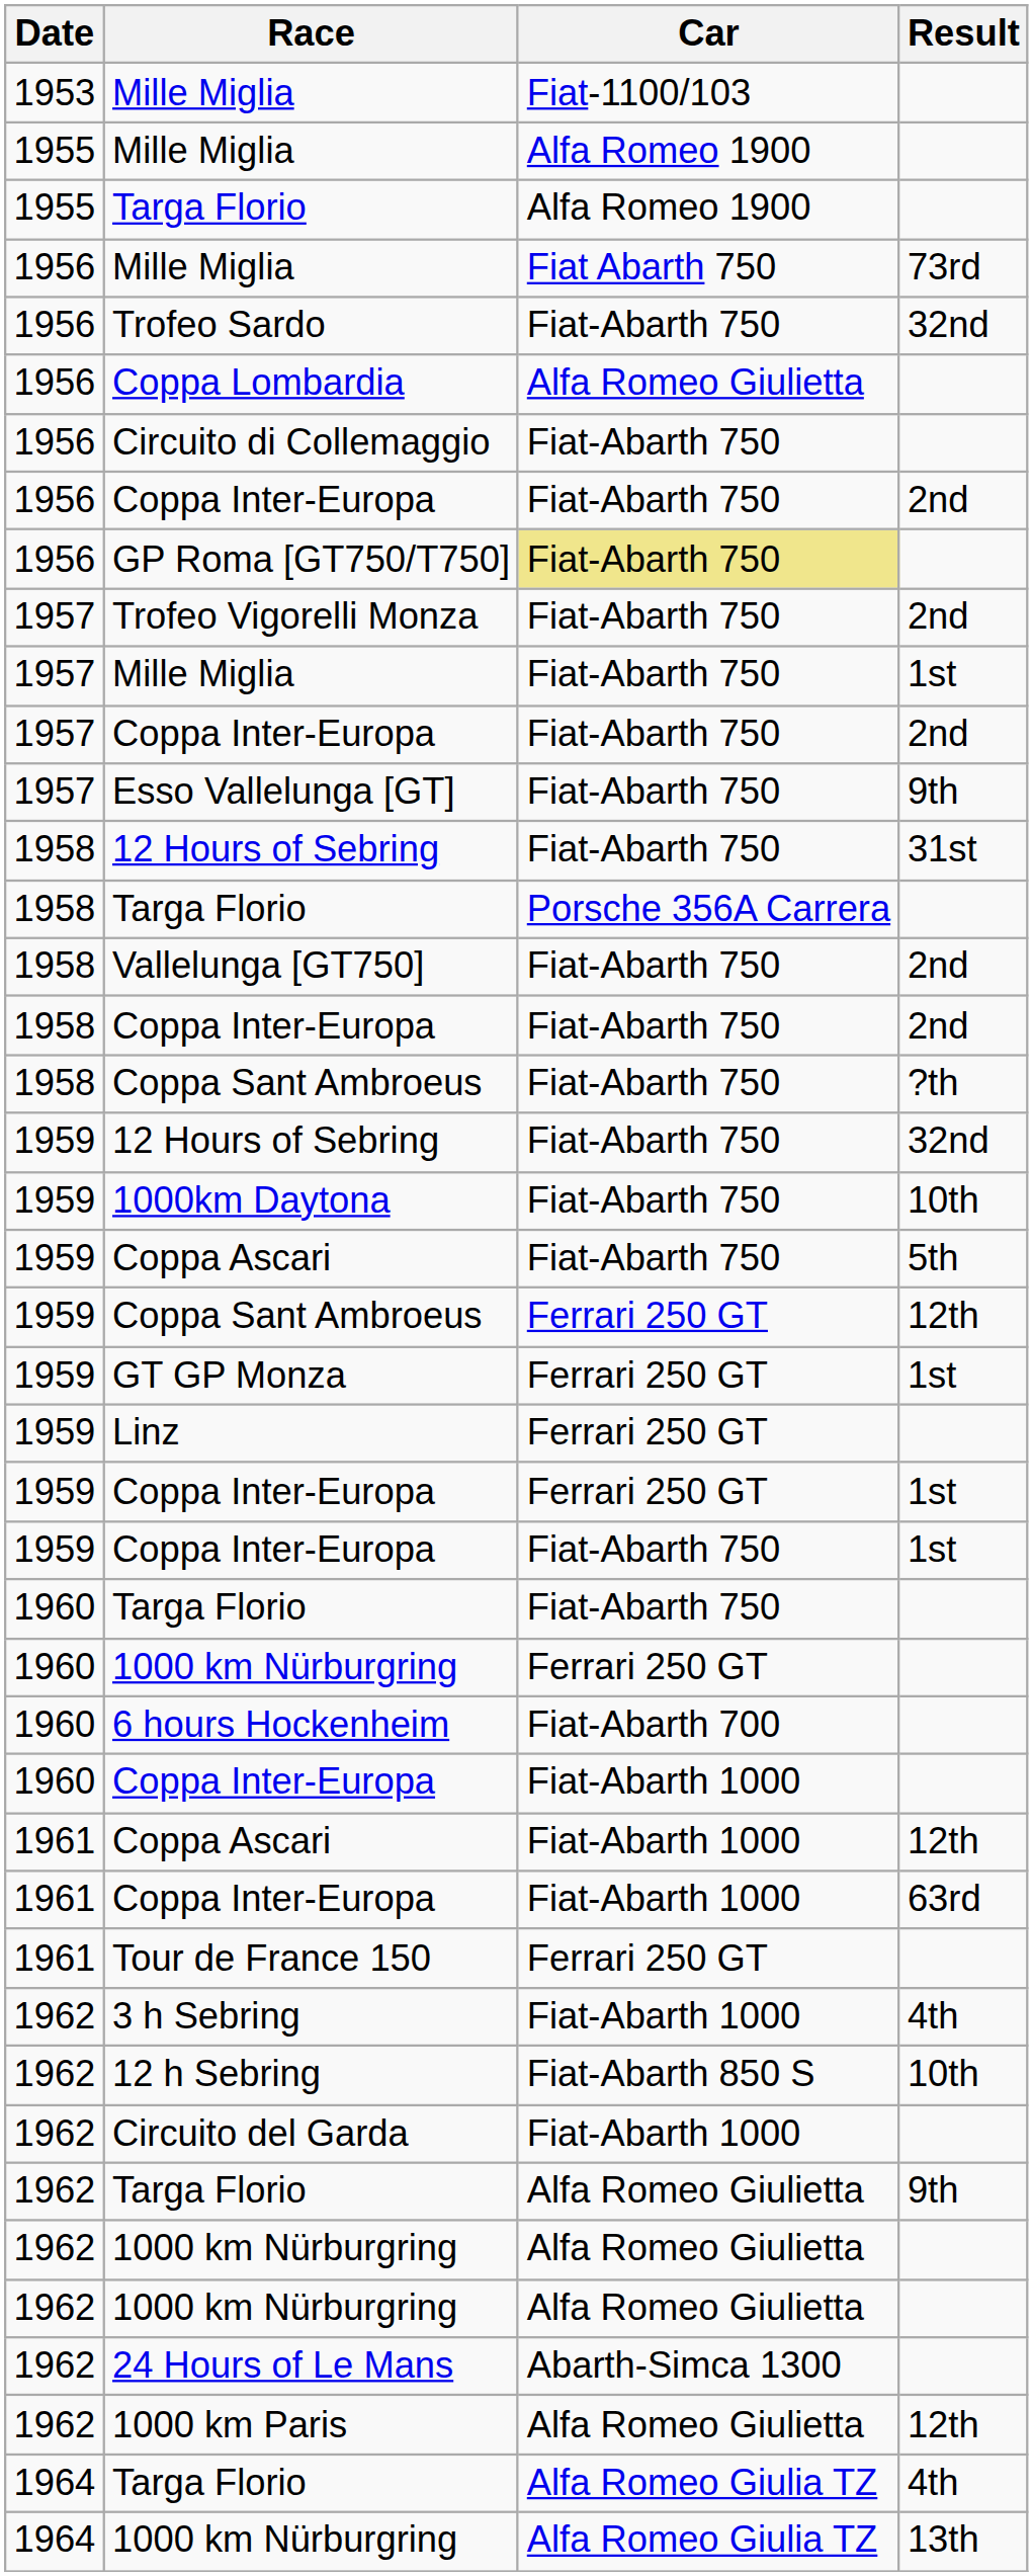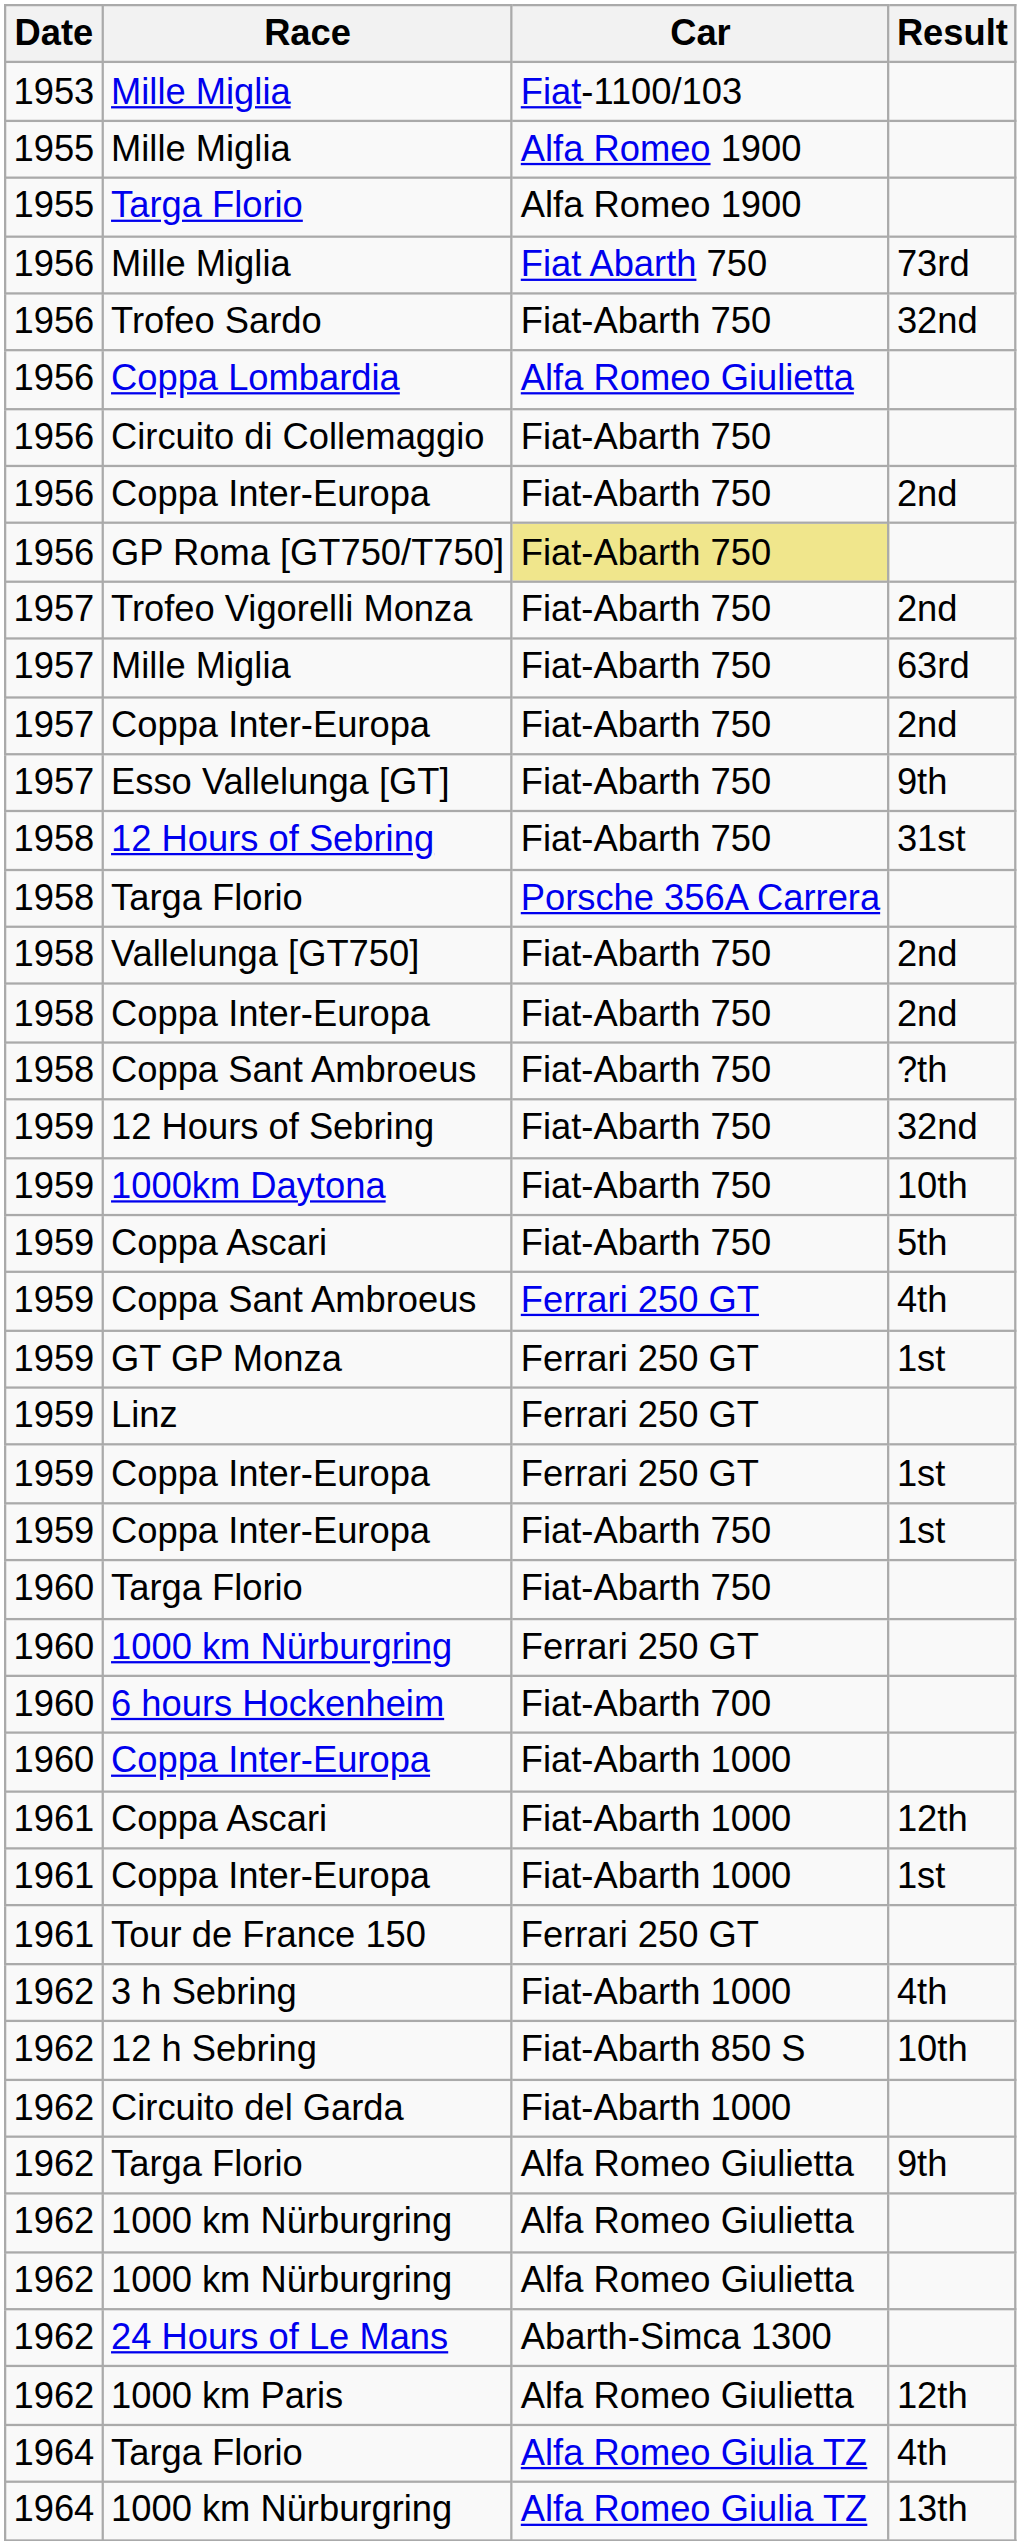1957 / Mille Miglia | Result: 1st -> 63rd
1959 / Coppa Sant Ambroeus | Result: 12th -> 4th
1961 / Coppa Inter-Europa | Result: 63rd -> 1st
